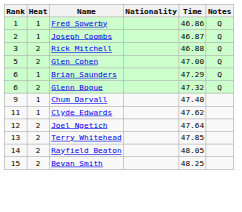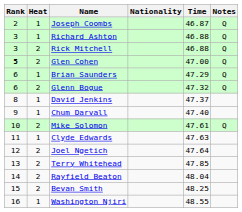- row: 1 | 1 | Fred Sowerby | 46.86 | Q
+ row: 3 | 1 | Richard Ashton | 46.88 | Q
Glen Cohen | Rank: normal -> bold
+ row: 8 | 1 | David Jenkins | 47.37
+ row: 10 | 2 | Mike Solomon | 47.61 | Q
Clyde Edwards | Time: 47.62 -> 47.63
Rayfield Beaton | Time: 48.05 -> 48.04
+ row: 16 | 1 | Washington Njiri | 48.55
